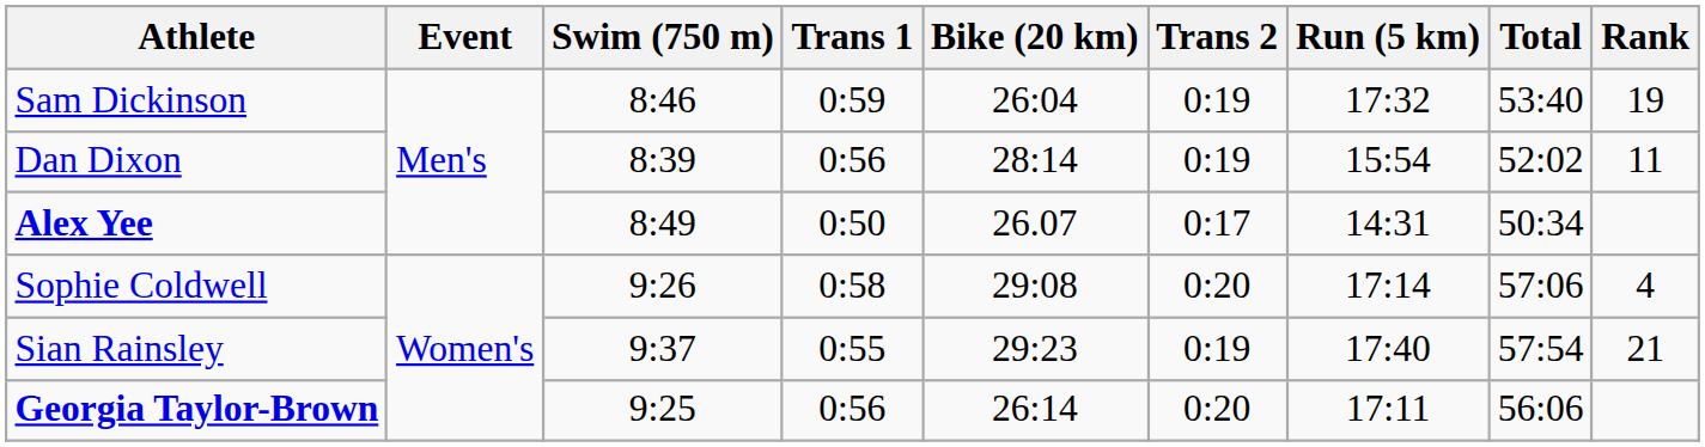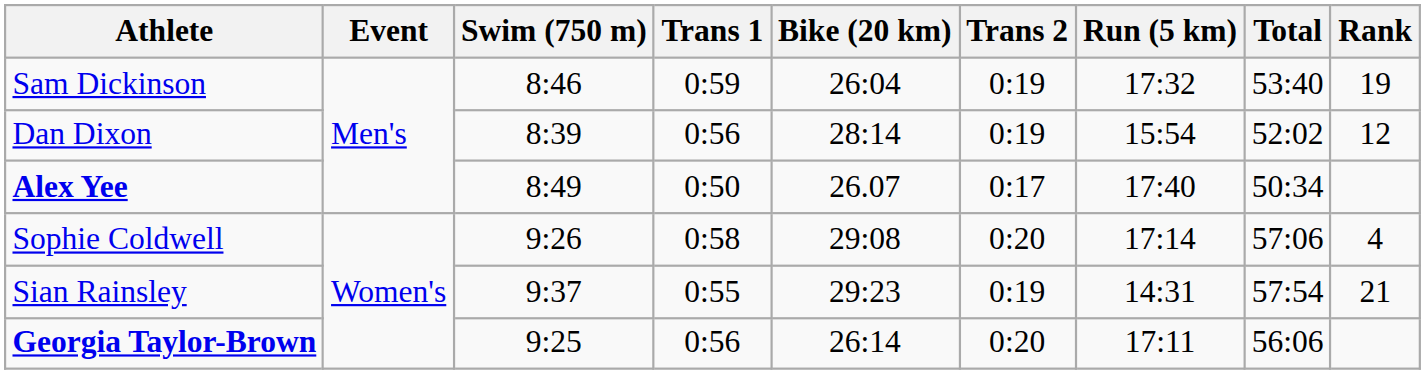Dan Dixon | Rank: 11 -> 12
Alex Yee | Run (5 km): 14:31 -> 17:40
Sian Rainsley | Run (5 km): 17:40 -> 14:31
